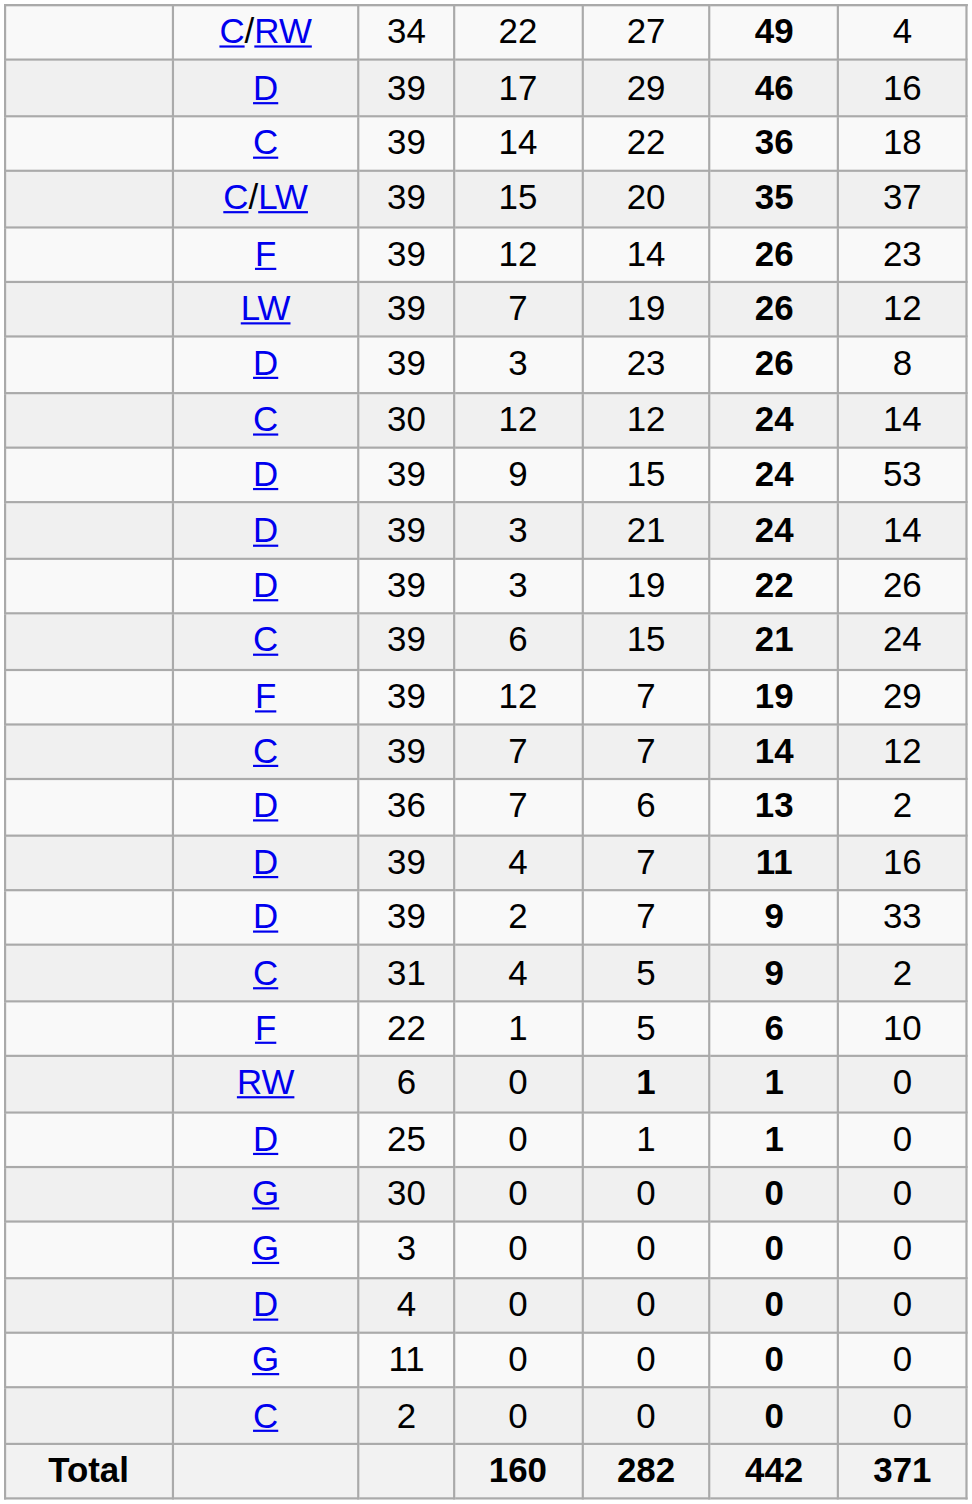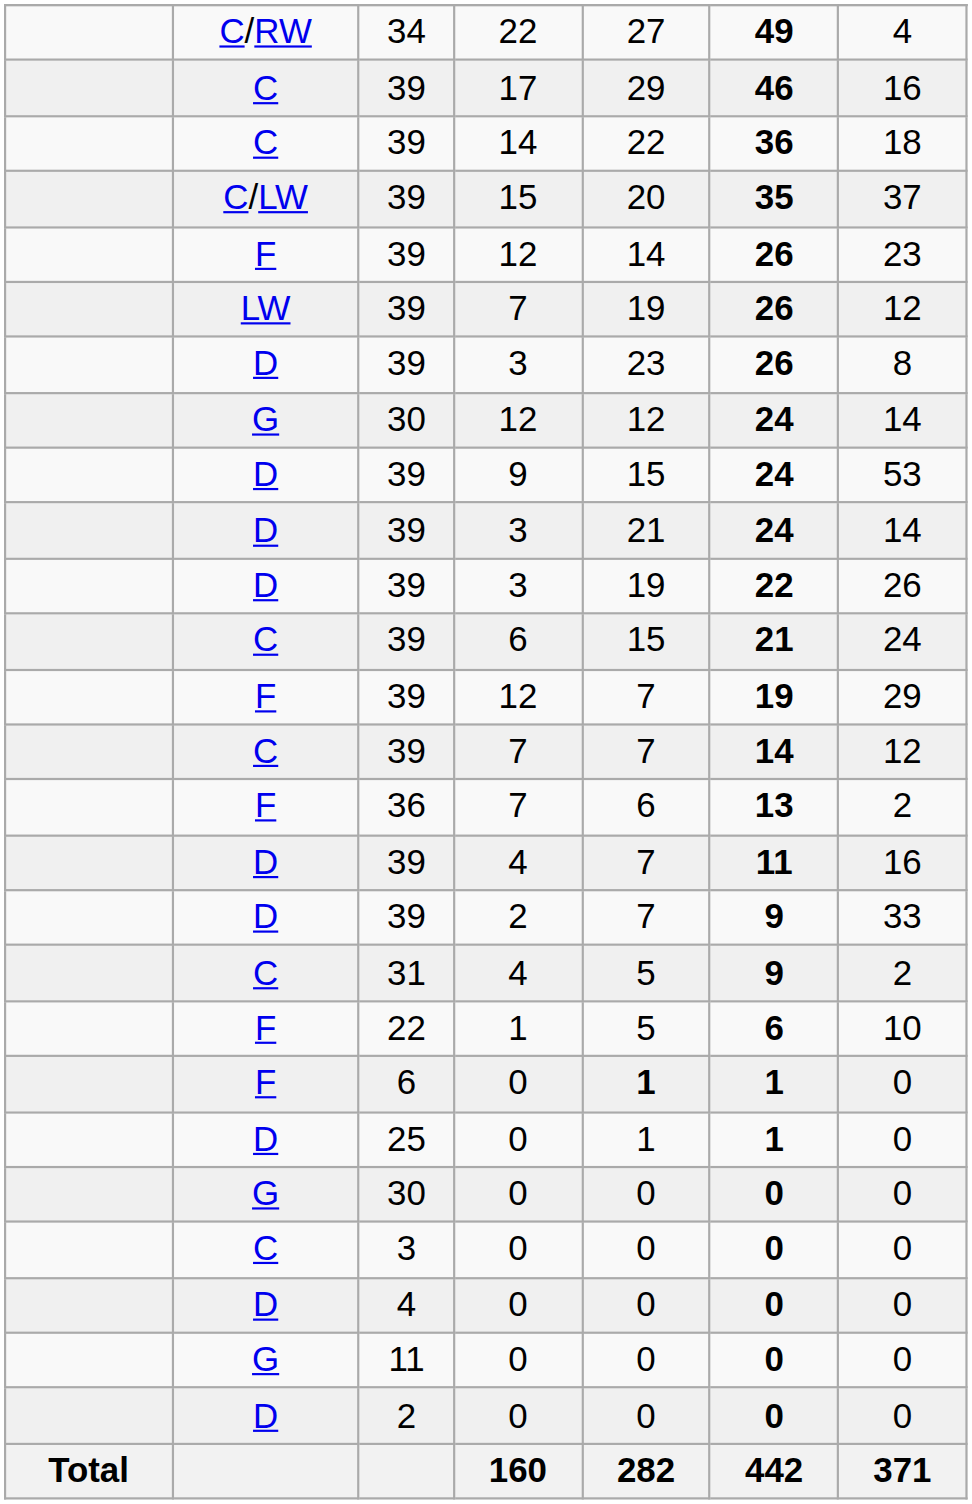17 | column 2: D -> C
30 / 12 | column 2: C -> G
36 / 7 | column 2: D -> F
6 / 0 | column 2: RW -> F
3 / 0 | column 2: G -> C
2 / 0 | column 2: C -> D
